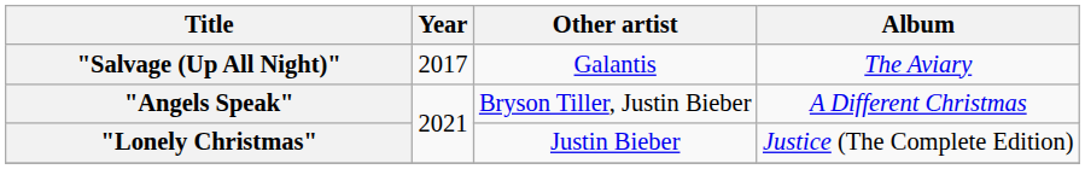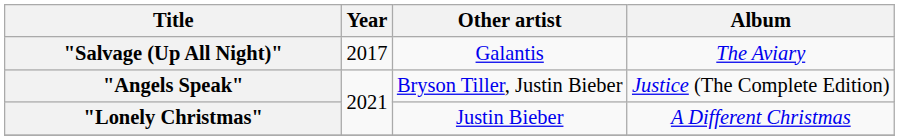"Angels Speak" | Album: A Different Christmas -> Justice (The Complete Edition)
"Lonely Christmas" | Album: Justice (The Complete Edition) -> A Different Christmas
